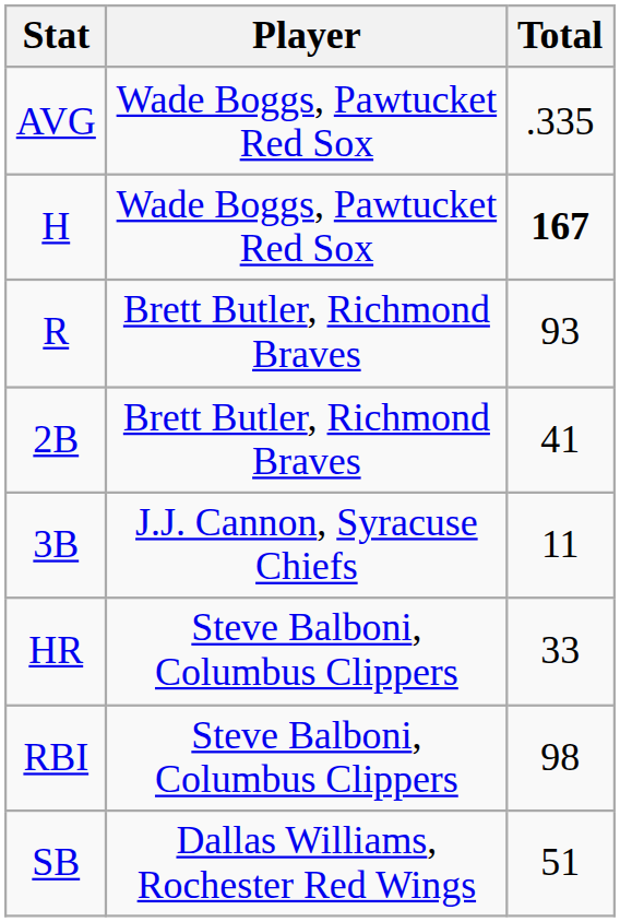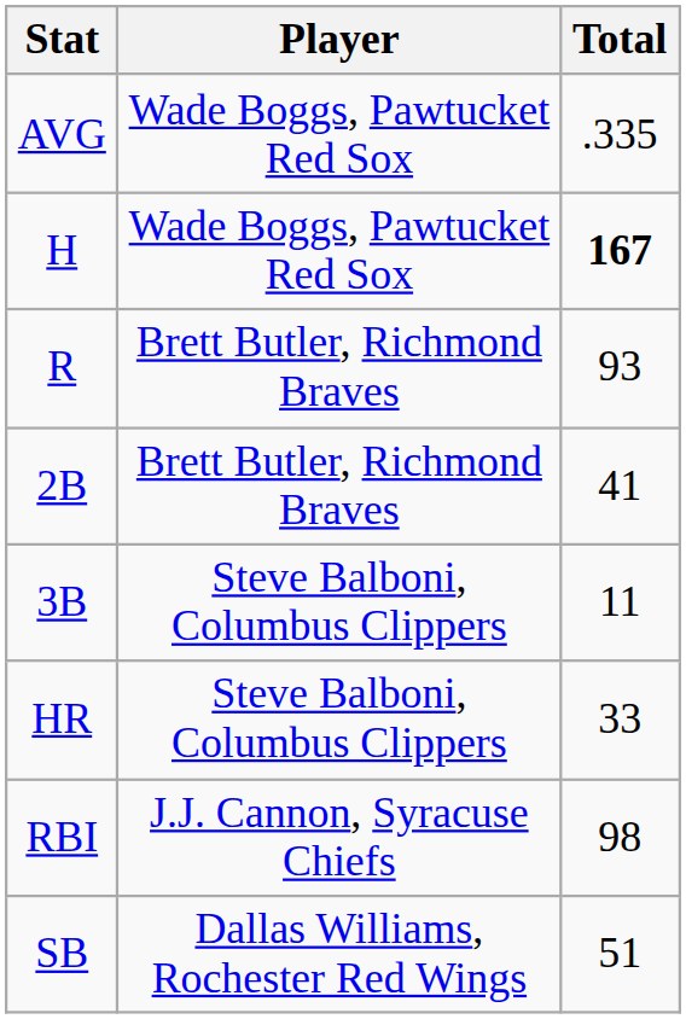3B | Player: J.J. Cannon, Syracuse Chiefs -> Steve Balboni, Columbus Clippers
RBI | Player: Steve Balboni, Columbus Clippers -> J.J. Cannon, Syracuse Chiefs
